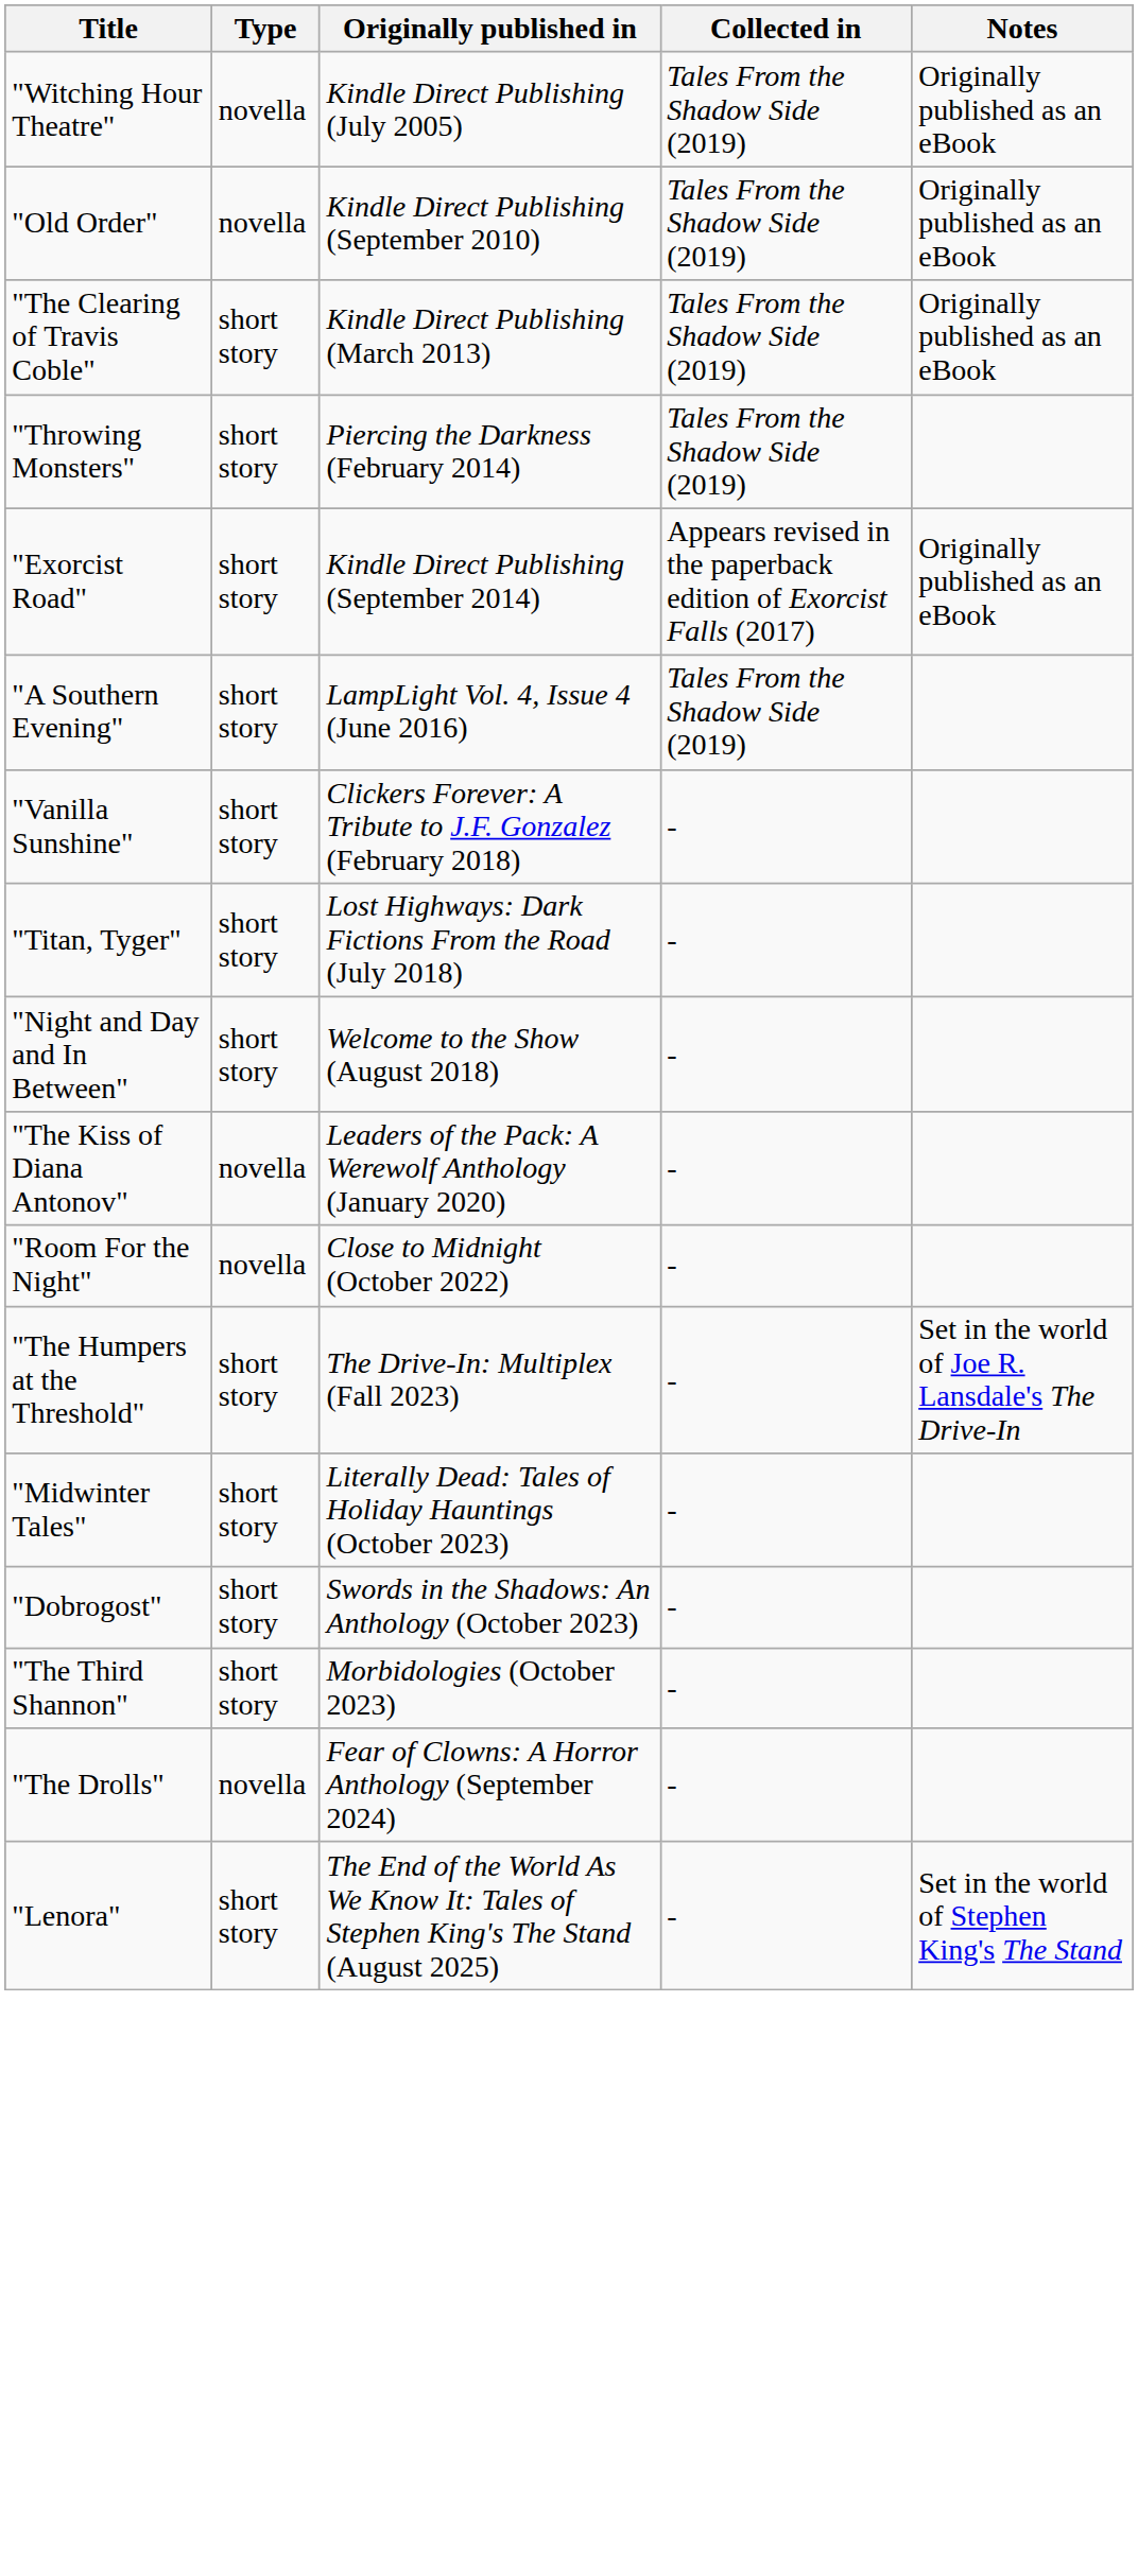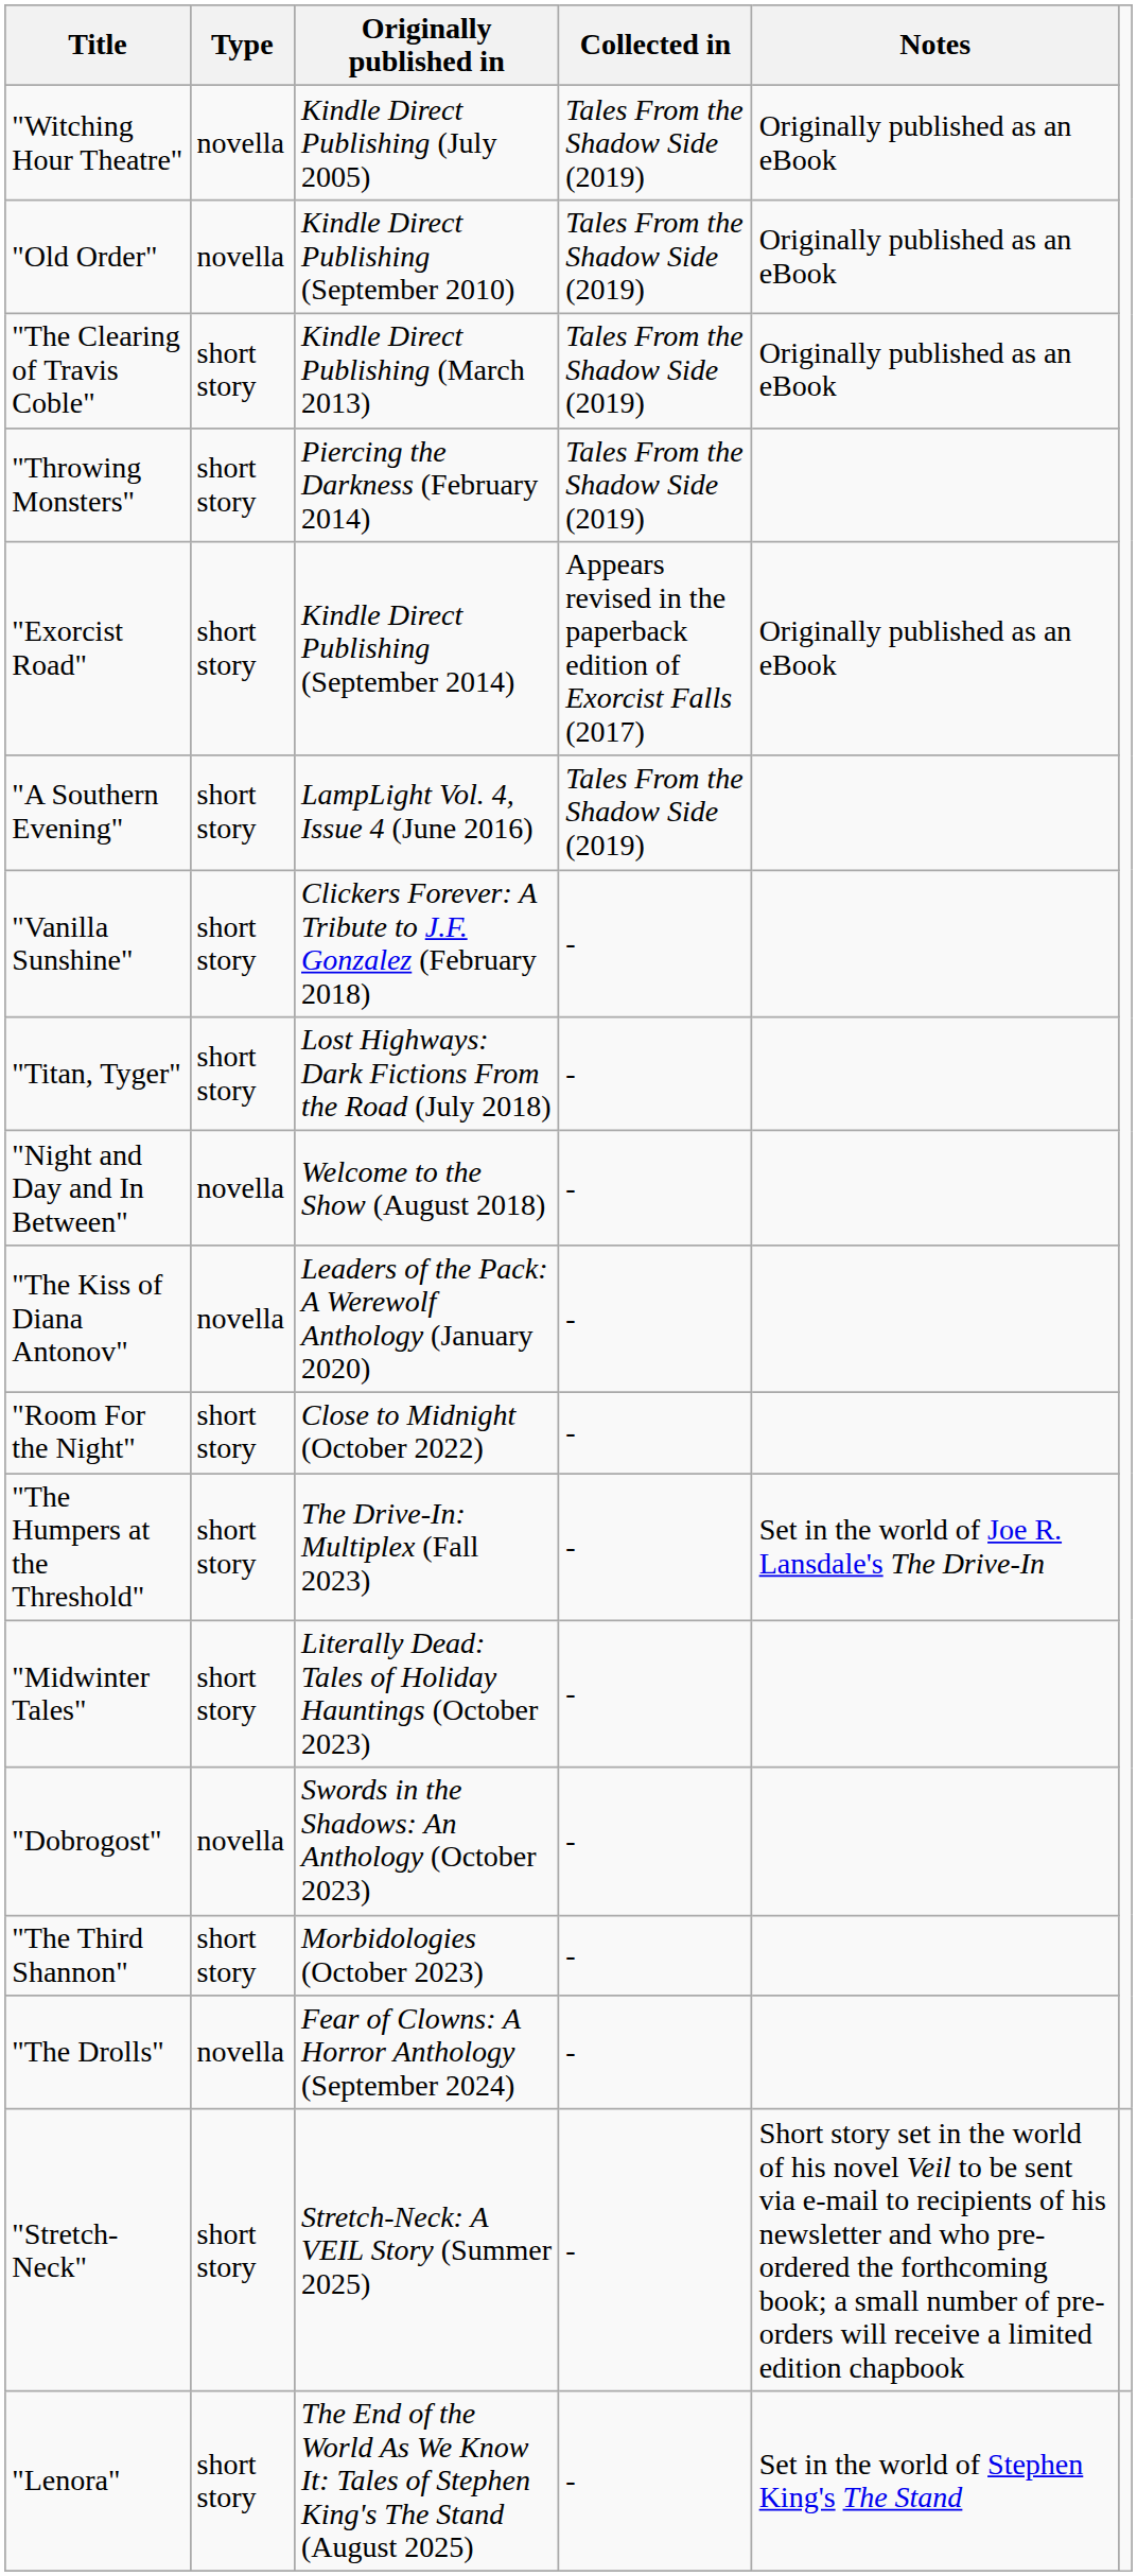"Night and Day and In Between" | Type: short story -> novella
"Room For the Night" | Type: novella -> short story
"Dobrogost" | Type: short story -> novella
+ row: "Stretch-Neck" | short story | Stretch-Neck: A VEIL Story (Summer 2025) | - | Short story set in the world of his novel Veil to be sent via e-mail to recipients of his newsletter and who pre-ordered the forthcoming book; a small number of pre-orders will receive a limited edition chapbook
